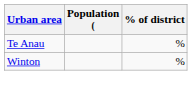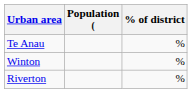+ row: Riverton | %
